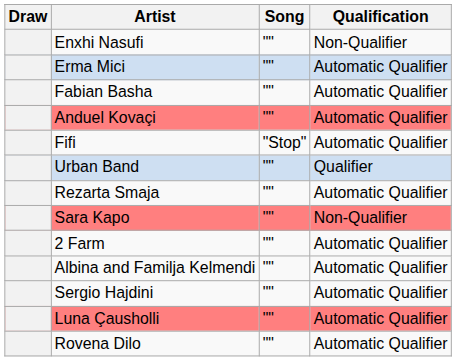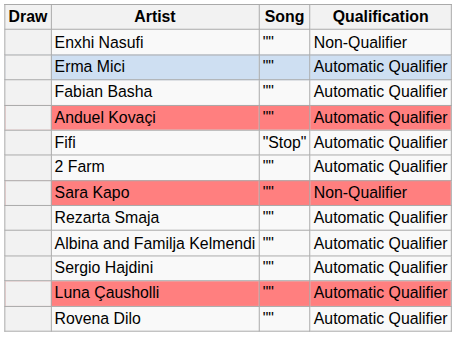- row: Urban Band | "" | Qualifier
rows swapped: 2 Farm <-> Rezarta Smaja
